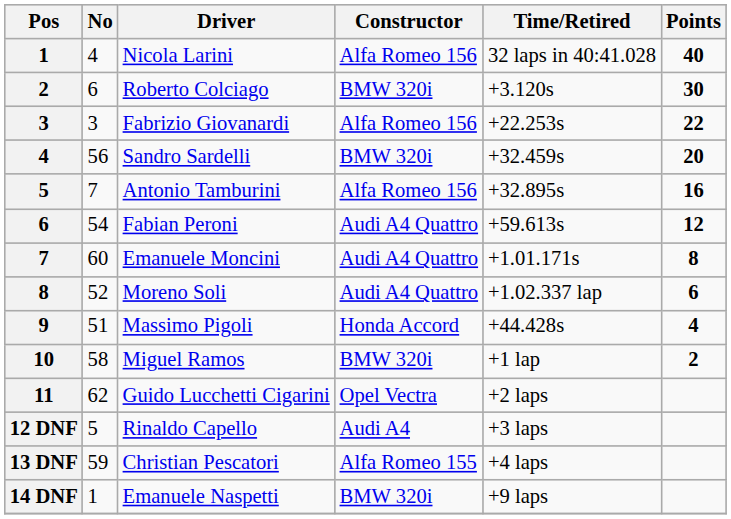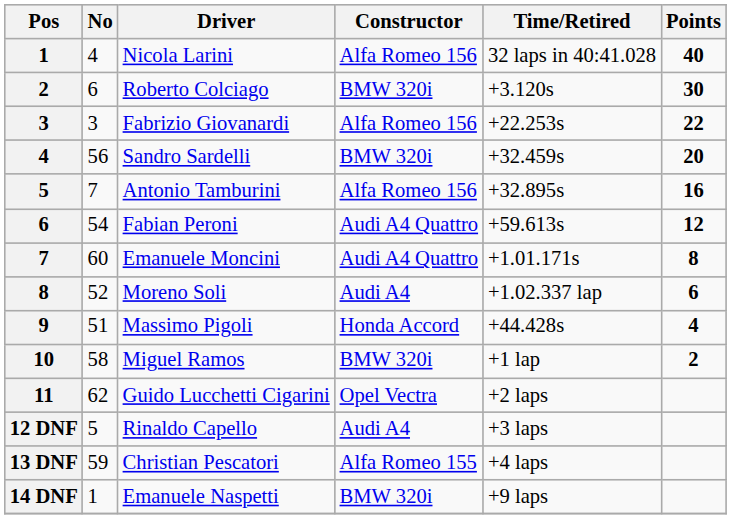Moreno Soli | Constructor: Audi A4 Quattro -> Audi A4
